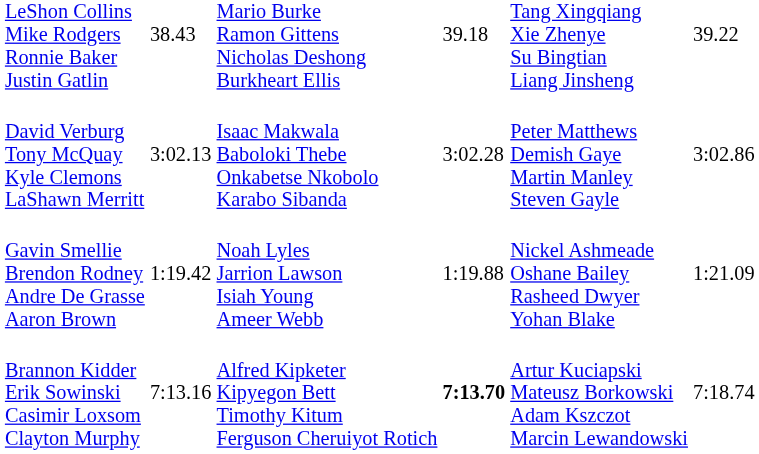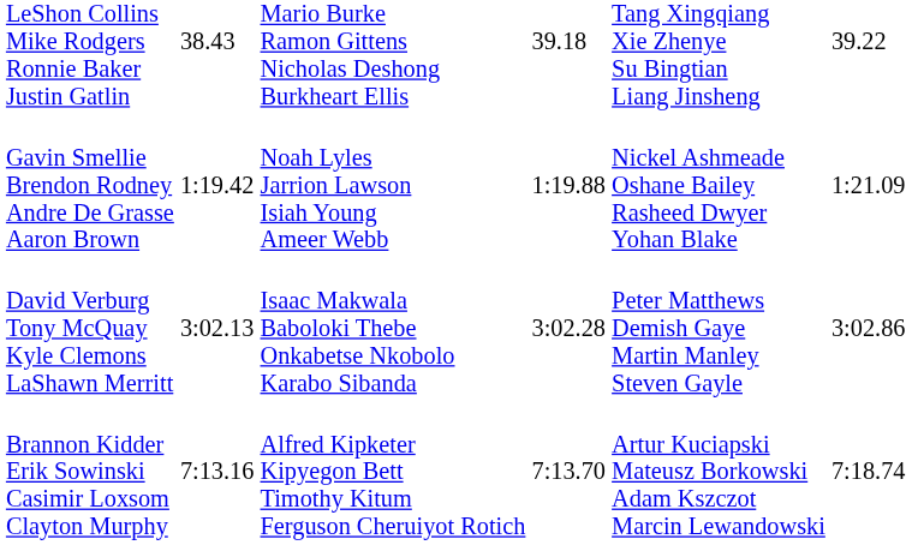rows swapped: Gavin Smellie Brendon Rodney Andre De Grasse Aaron Brown <-> David Verburg Tony McQuay Kyle Clemons LaShawn Merritt
Brannon Kidder Erik Sowinski Casimir Loxsom Clayton Murphy | column 5: bold -> normal
